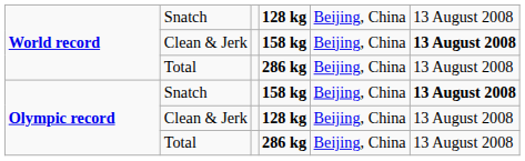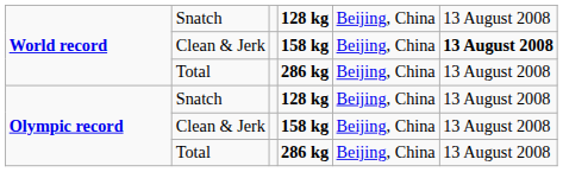Olympic record / Snatch | column 4: 158 kg -> 128 kg
Olympic record / Snatch | column 6: bold -> normal
Olympic record / Clean & Jerk | column 4: 128 kg -> 158 kg
